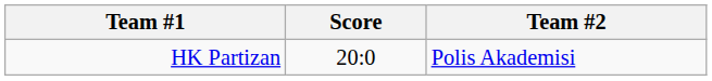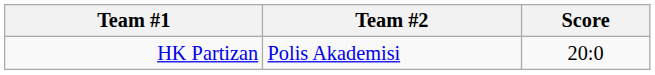columns swapped: Score <-> Team #2
